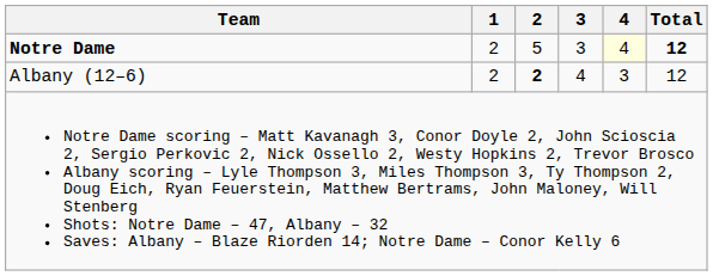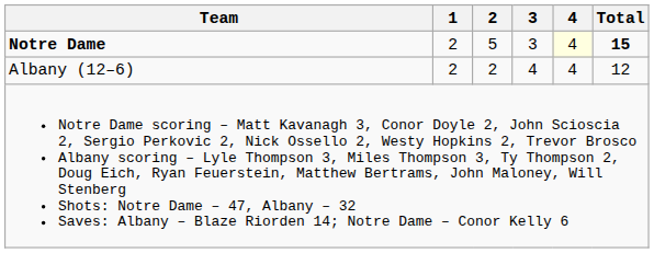Notre Dame | Total: 12 -> 15
Albany (12–6) | 2: bold -> normal
Albany (12–6) | 4: 3 -> 4
